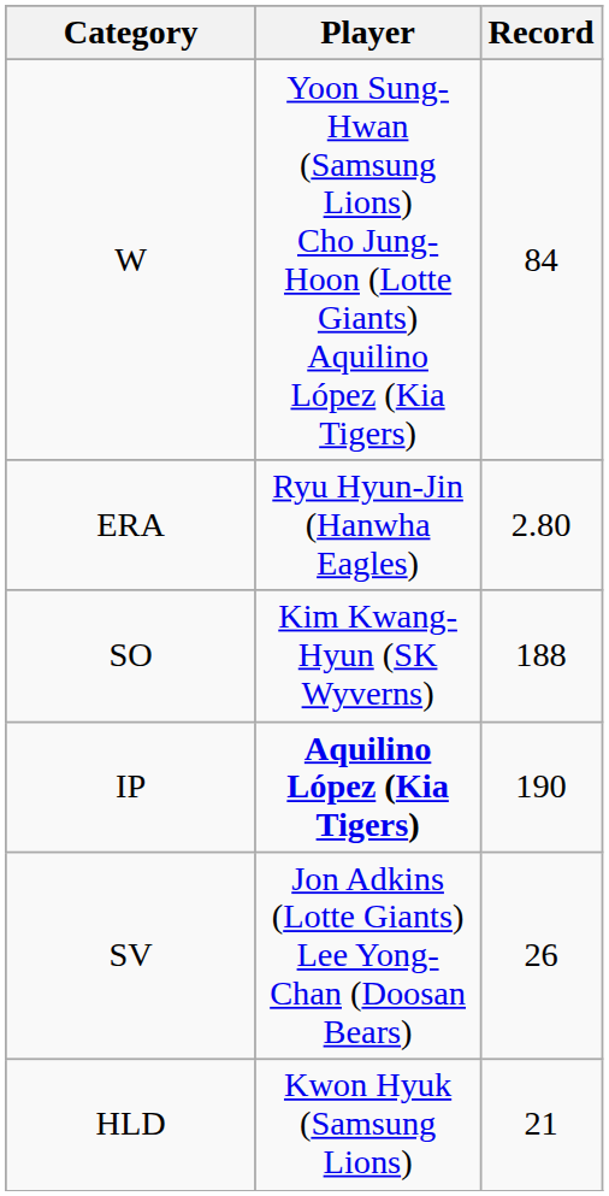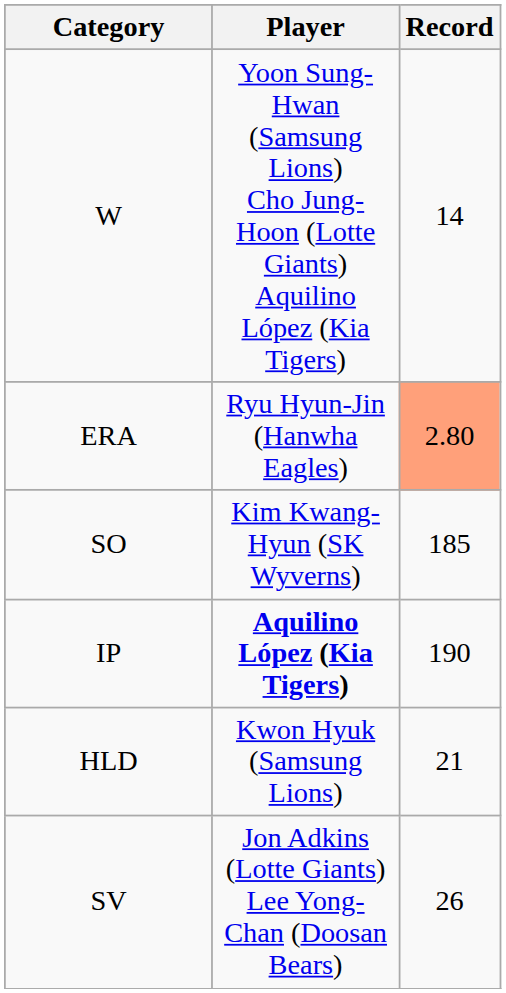W | Record: 84 -> 14
ERA | Record: no background -> lightsalmon background
SO | Record: 188 -> 185
rows swapped: SV <-> HLD
